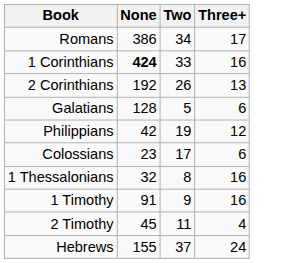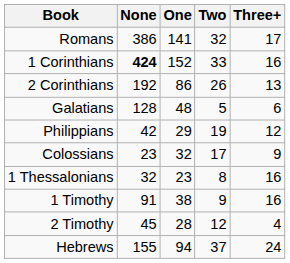+ column: One | 141 | 152 | 86 | 48 | 29 | 32 | 23 | 38 | 28 | 94
Romans | Two: 34 -> 32
Colossians | Three+: 6 -> 9
2 Timothy | Two: 11 -> 12
